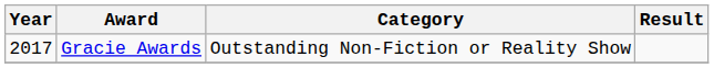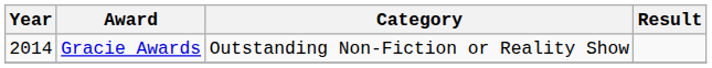Gracie Awards | Year: 2017 -> 2014
